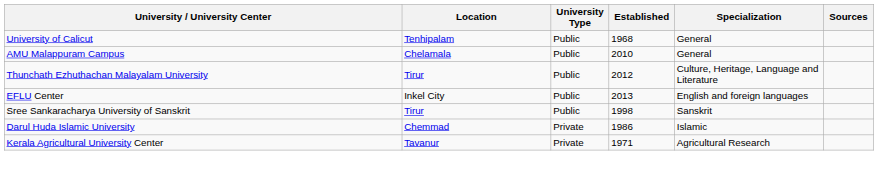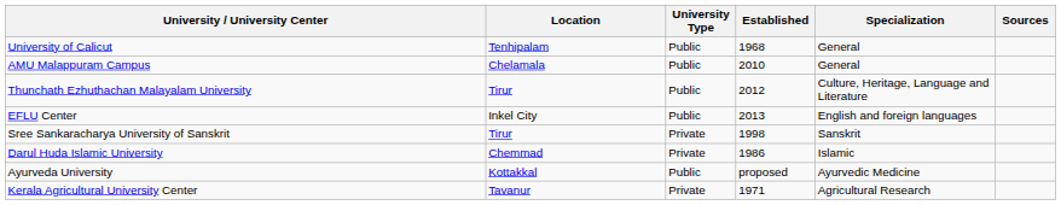Sree Sankaracharya University of Sanskrit | University Type: Public -> Private
+ row: Ayurveda University | Kottakkal | Public | proposed | Ayurvedic Medicine
